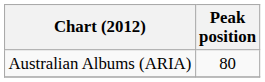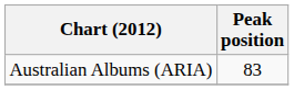Australian Albums (ARIA) | Peak position: 80 -> 83
